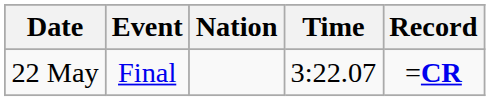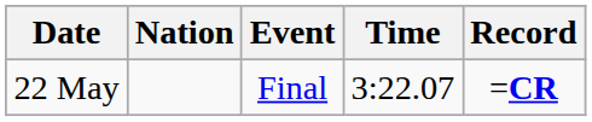columns swapped: Event <-> Nation
